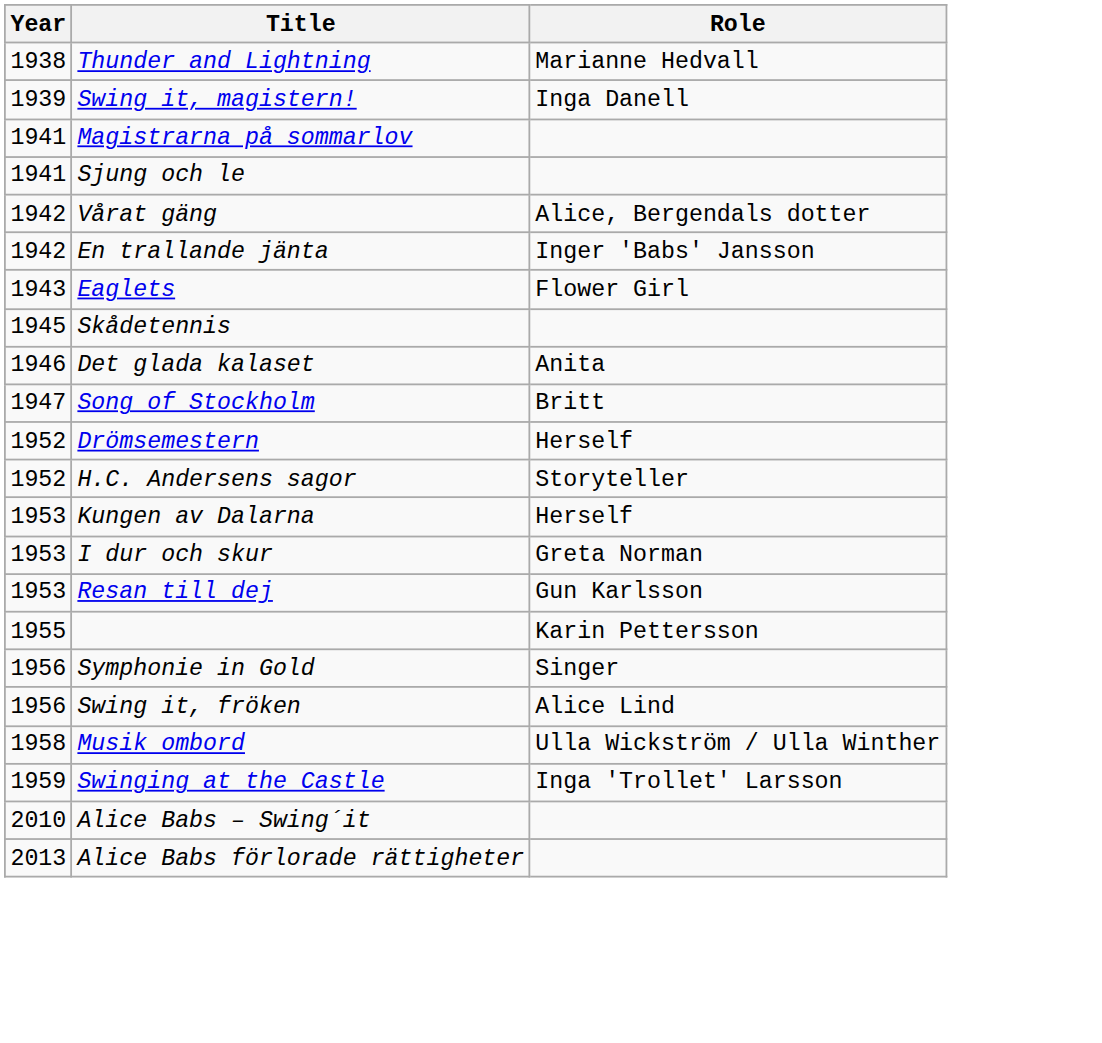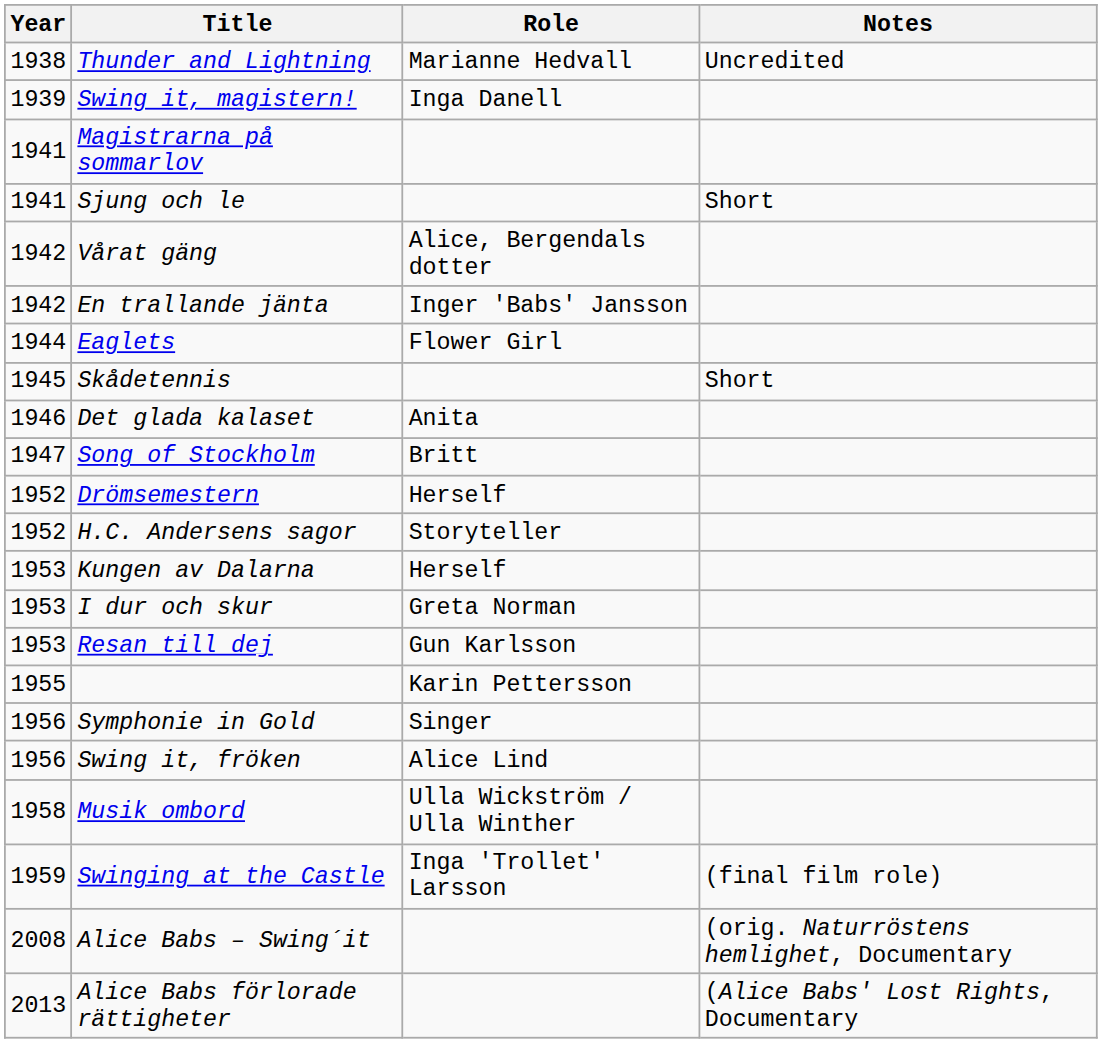+ column: Notes | Uncredited | Short | Short | (final film role) | (orig. Naturröstens hemlighet, Documentary | (Alice Babs' Lost Rights, Documentary
Eaglets | Year: 1943 -> 1944
Alice Babs – Swing´it | Year: 2010 -> 2008
